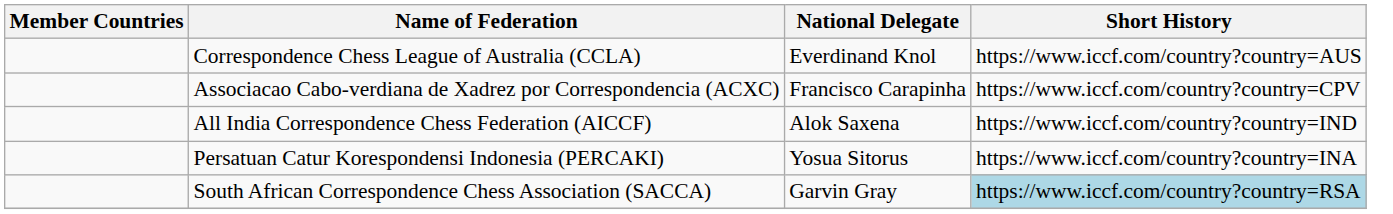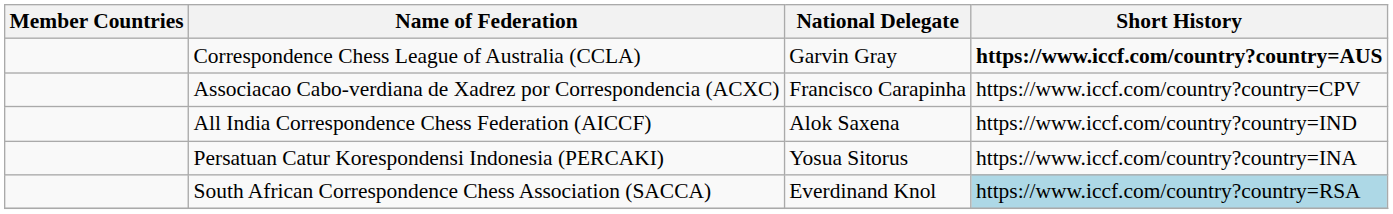Correspondence Chess League of Australia (CCLA) | National Delegate: Everdinand Knol -> Garvin Gray
Correspondence Chess League of Australia (CCLA) | Short History: normal -> bold
South African Correspondence Chess Association (SACCA) | National Delegate: Garvin Gray -> Everdinand Knol
